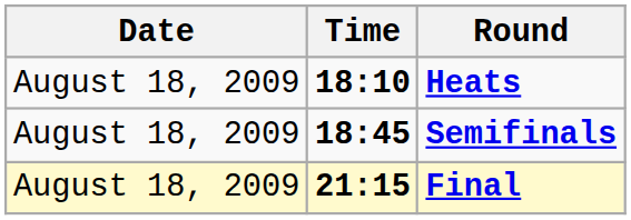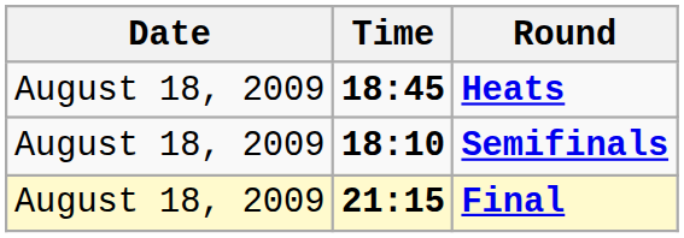Heats | Time: 18:10 -> 18:45
Semifinals | Time: 18:45 -> 18:10
